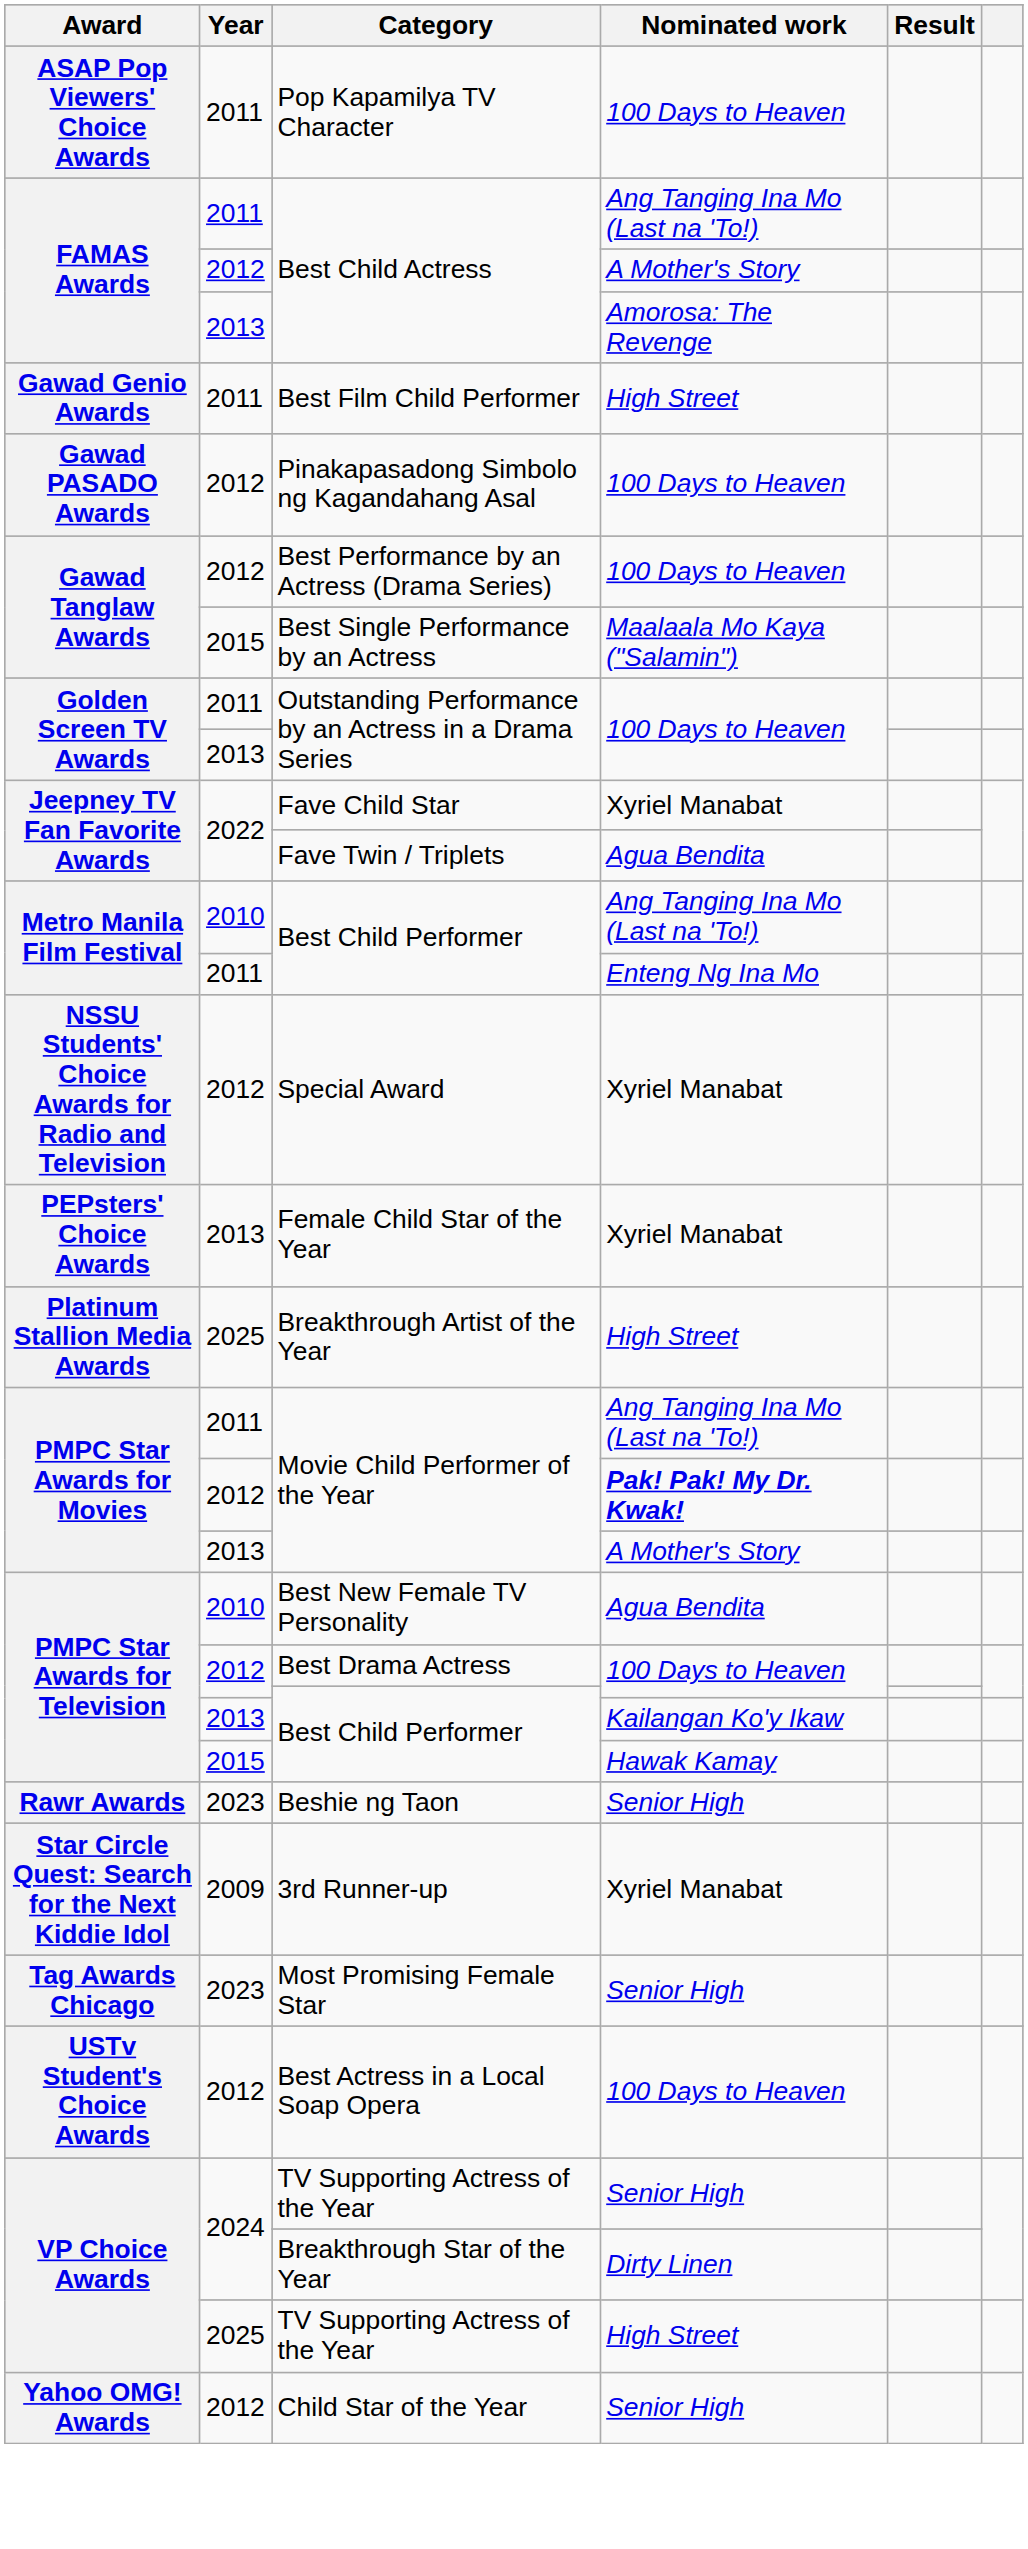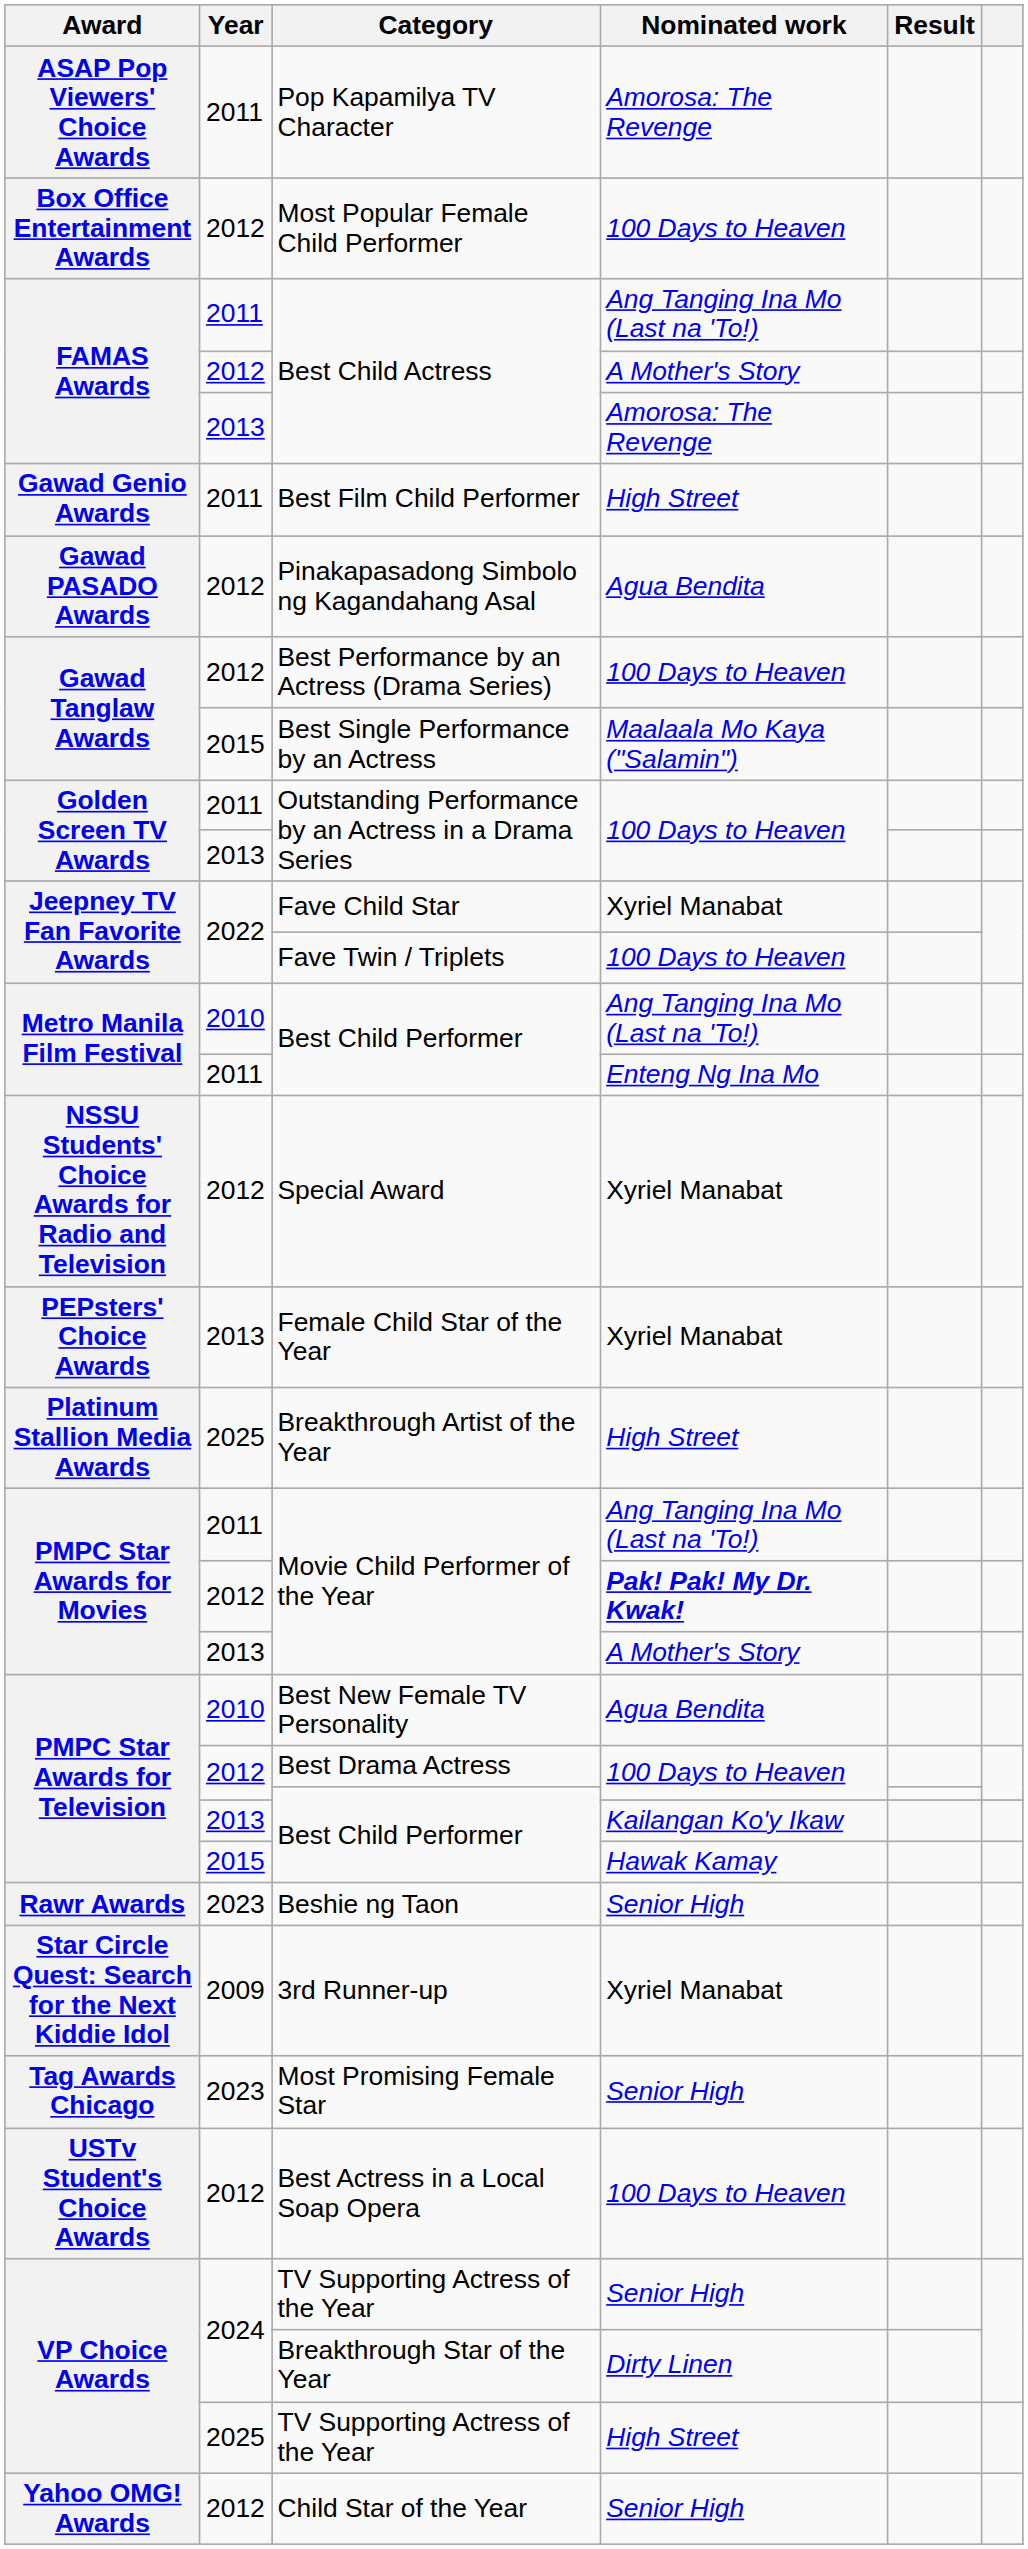Pop Kapamilya TV Character | Nominated work: 100 Days to Heaven -> Amorosa: The Revenge
+ row: Box Office Entertainment Awards | 2012 | Most Popular Female Child Performer | 100 Days to Heaven
Pinakapasadong Simbolo ng Kagandahang Asal | Nominated work: 100 Days to Heaven -> Agua Bendita
Fave Twin / Triplets | Nominated work: Agua Bendita -> 100 Days to Heaven
